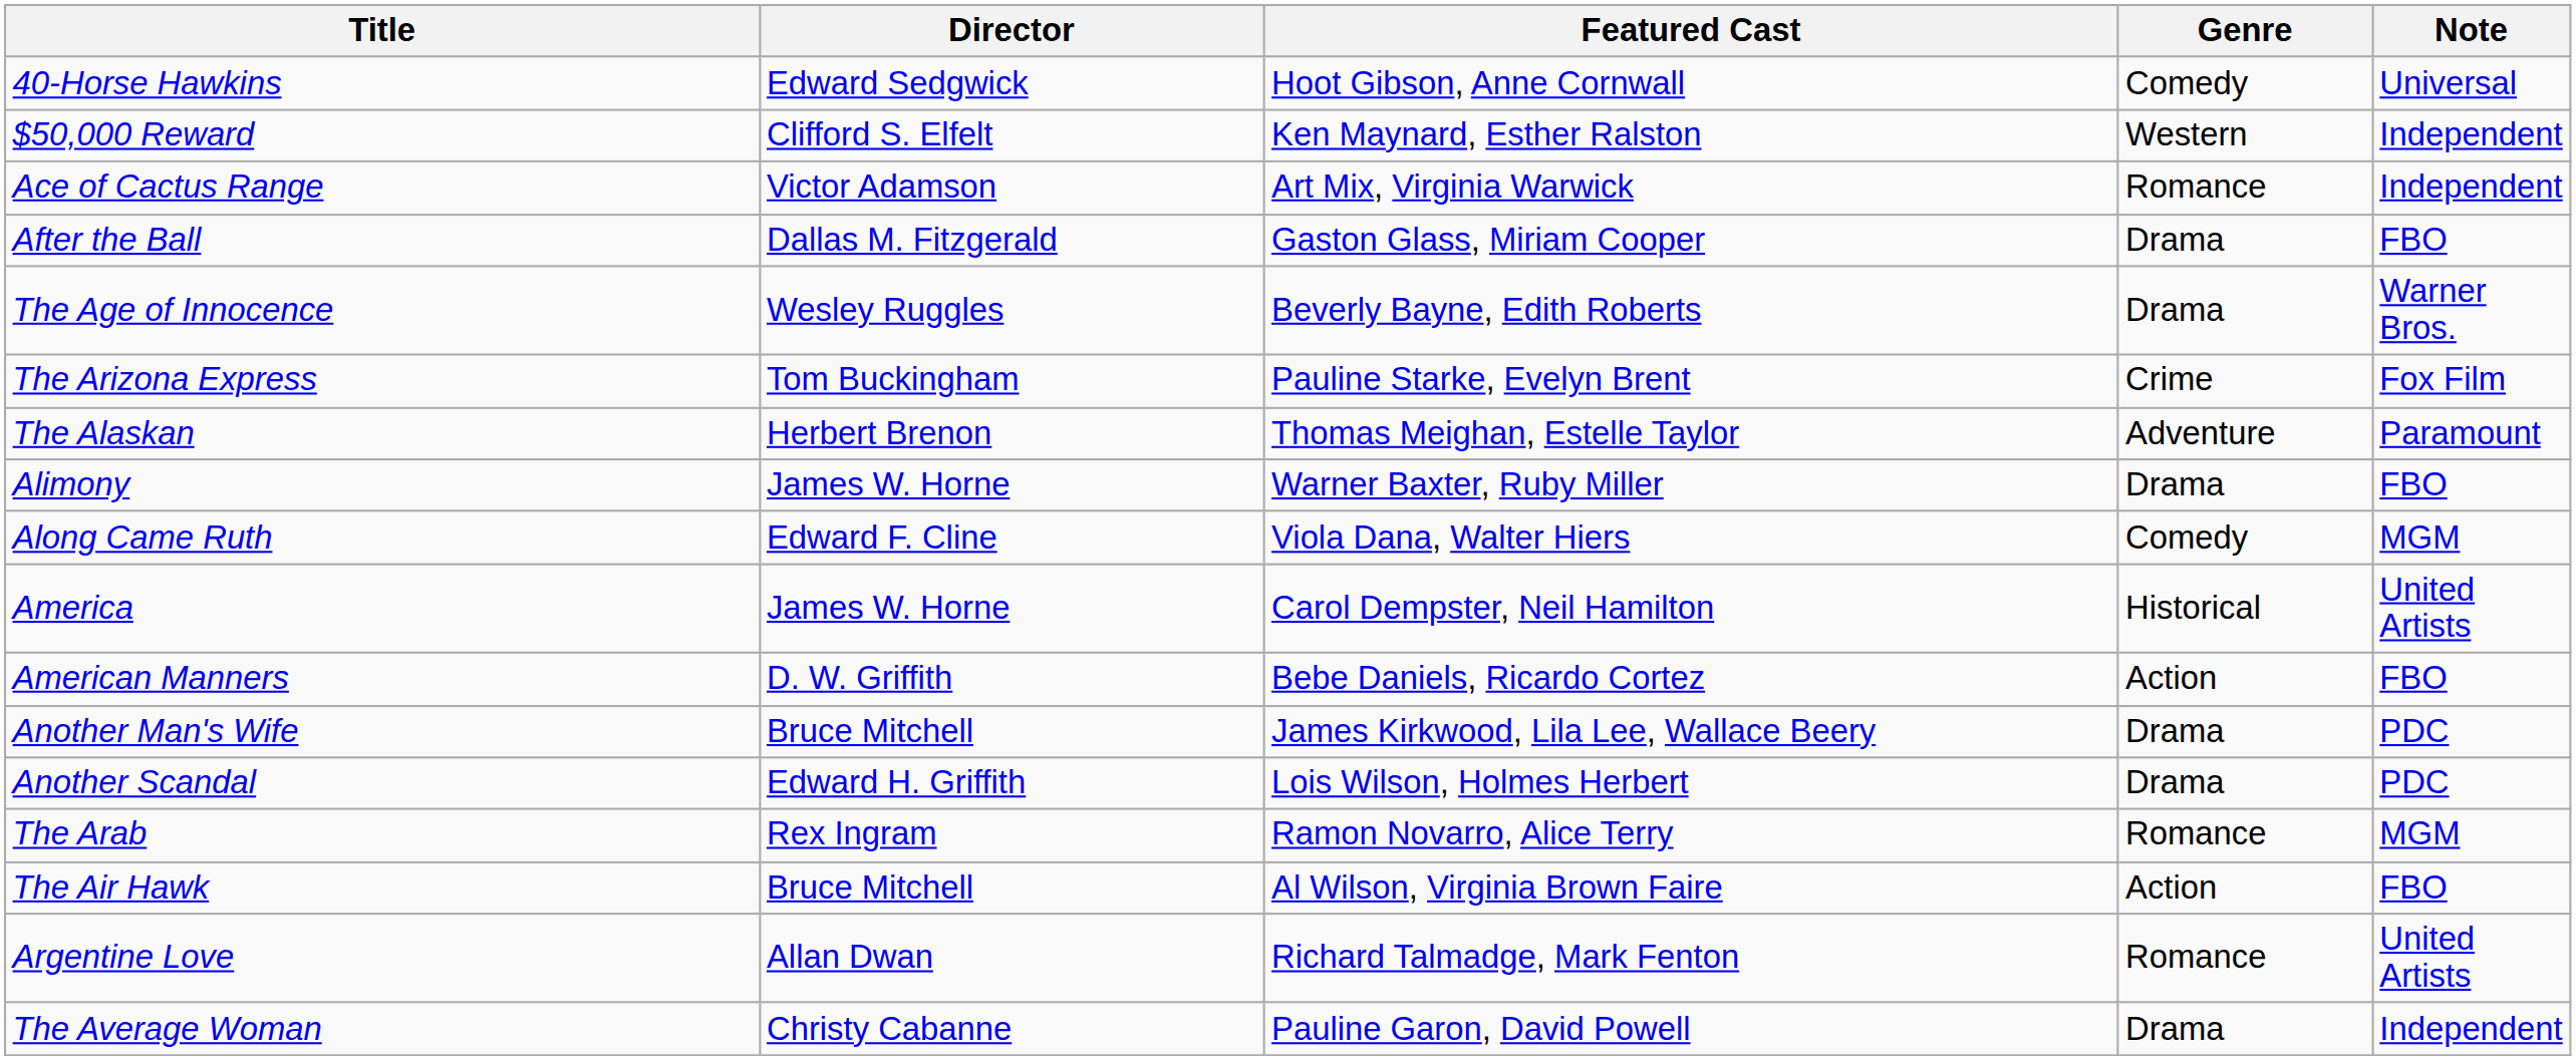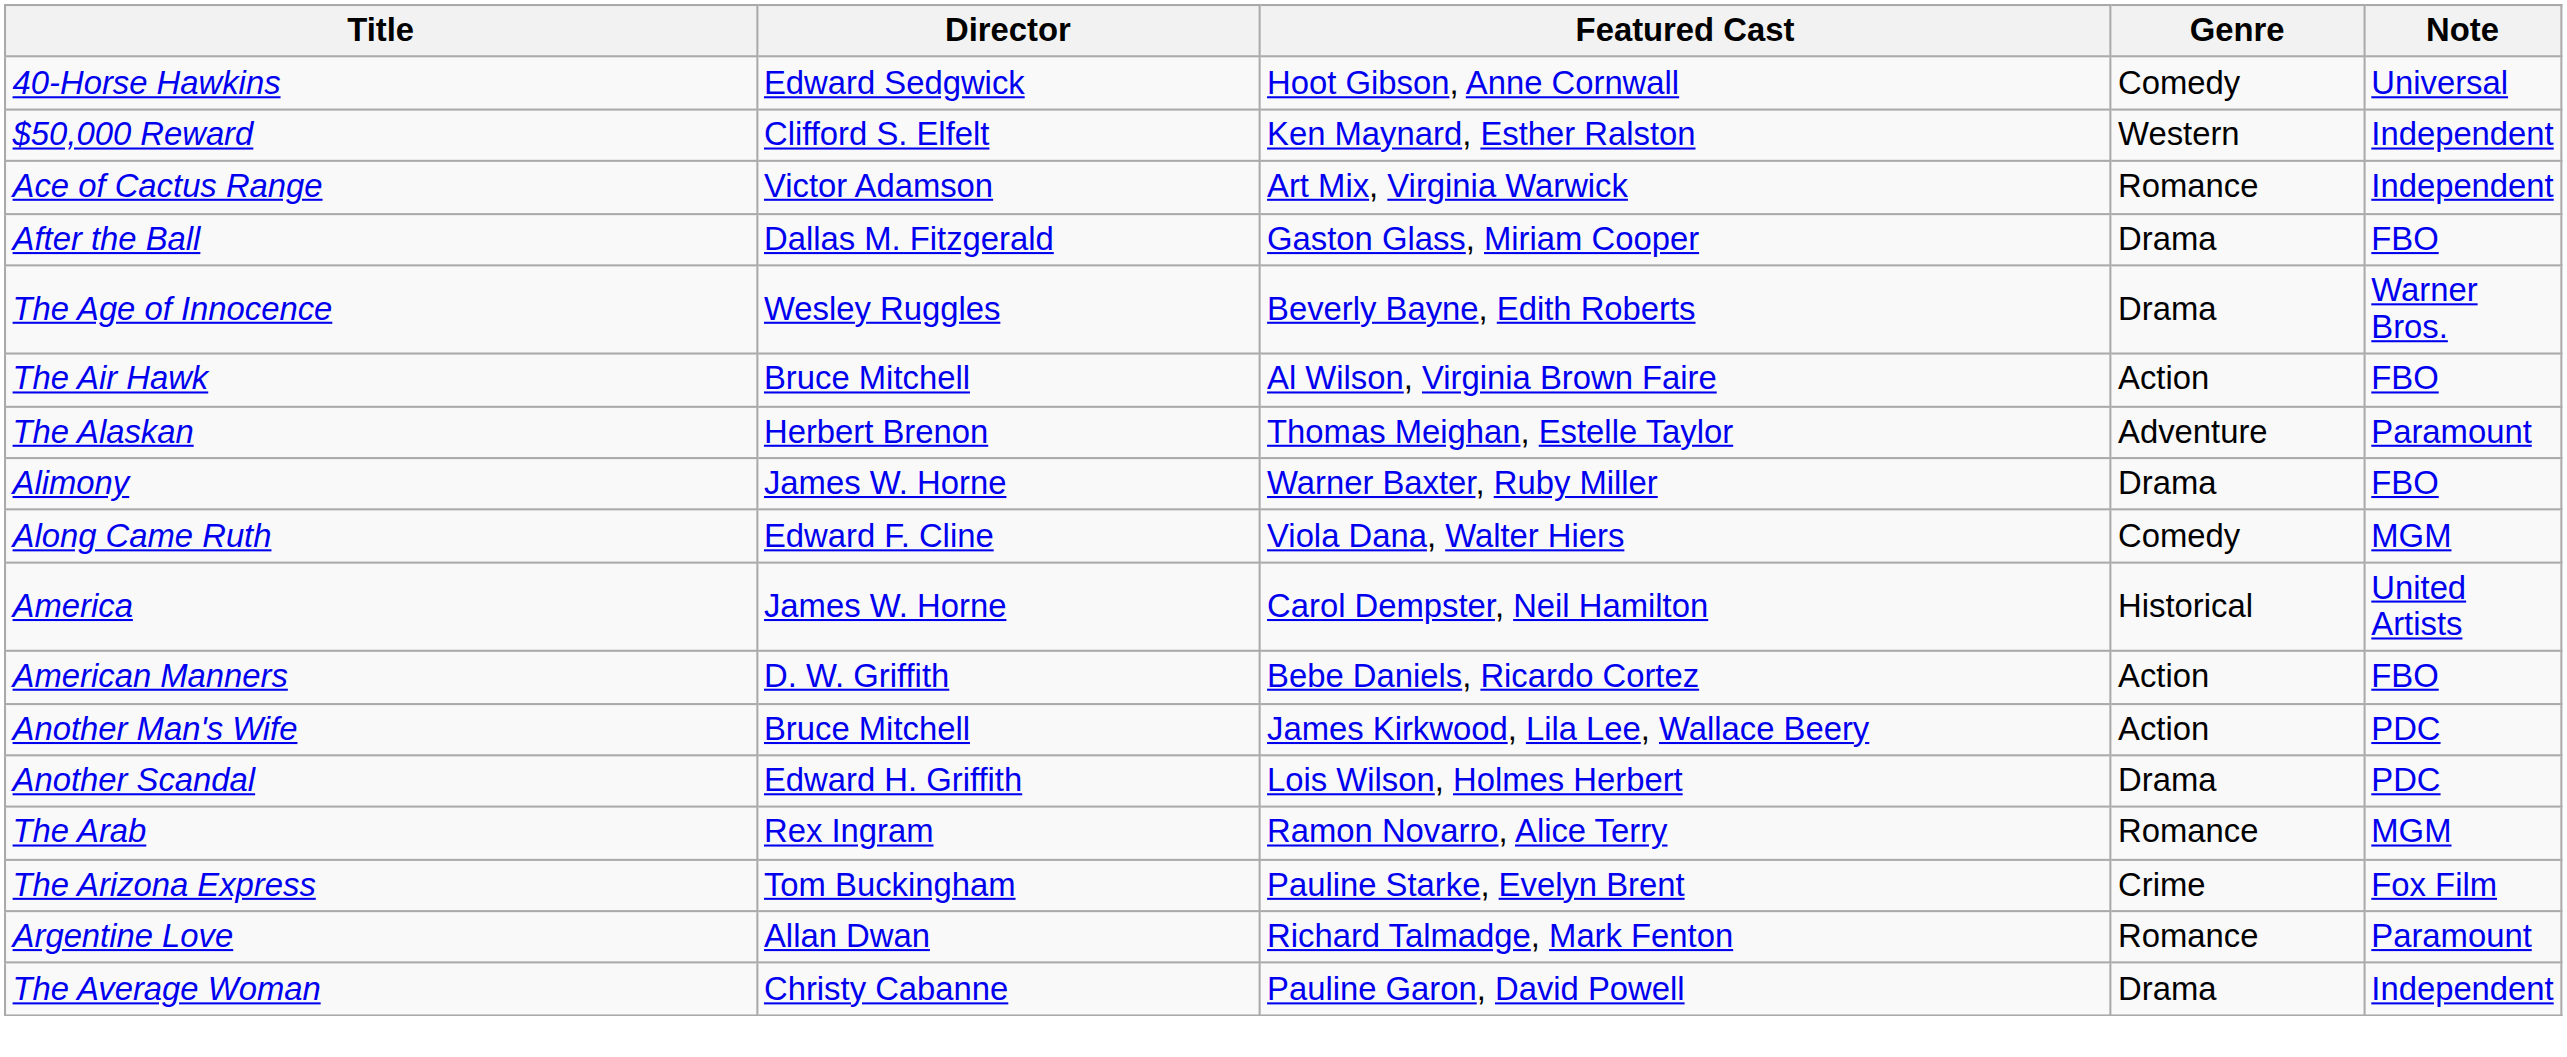rows swapped: The Air Hawk <-> The Arizona Express
Another Man's Wife | Genre: Drama -> Action
Argentine Love | Note: United Artists -> Paramount
